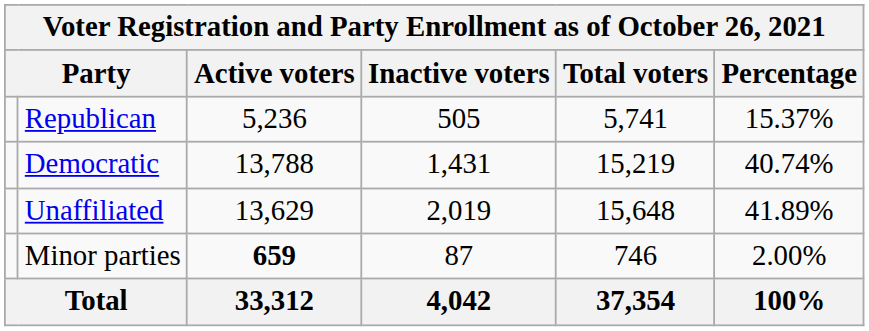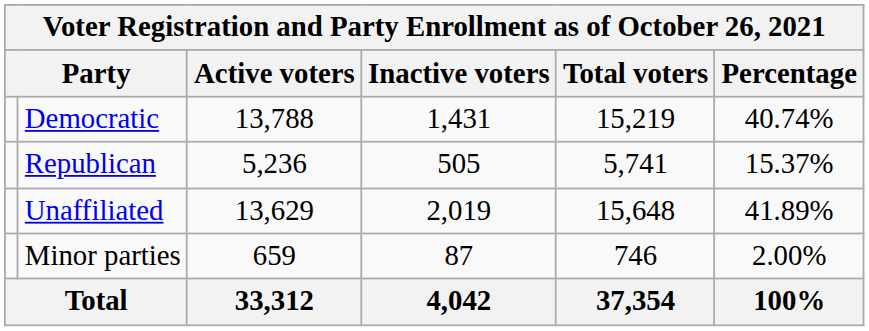rows swapped: Democratic <-> Republican
Minor parties | Active voters: bold -> normal
